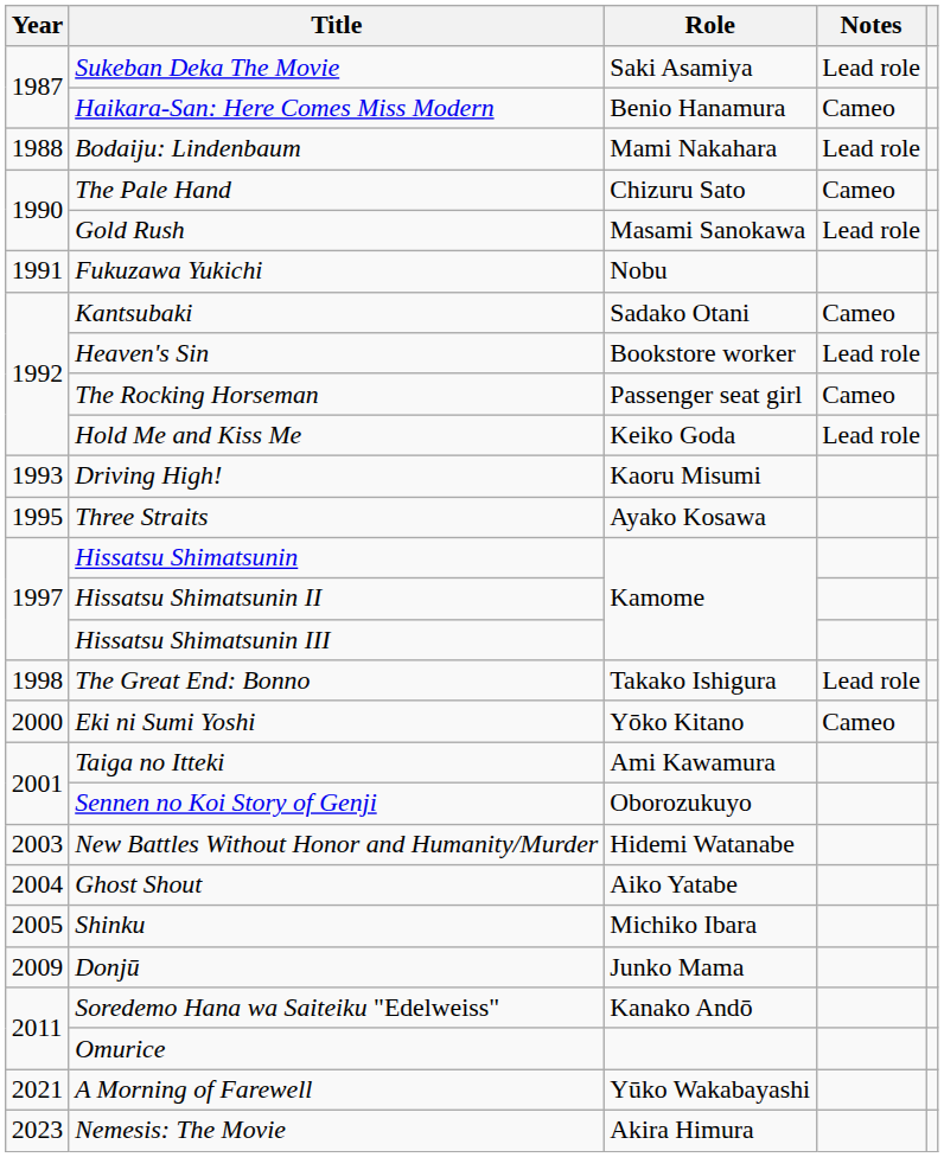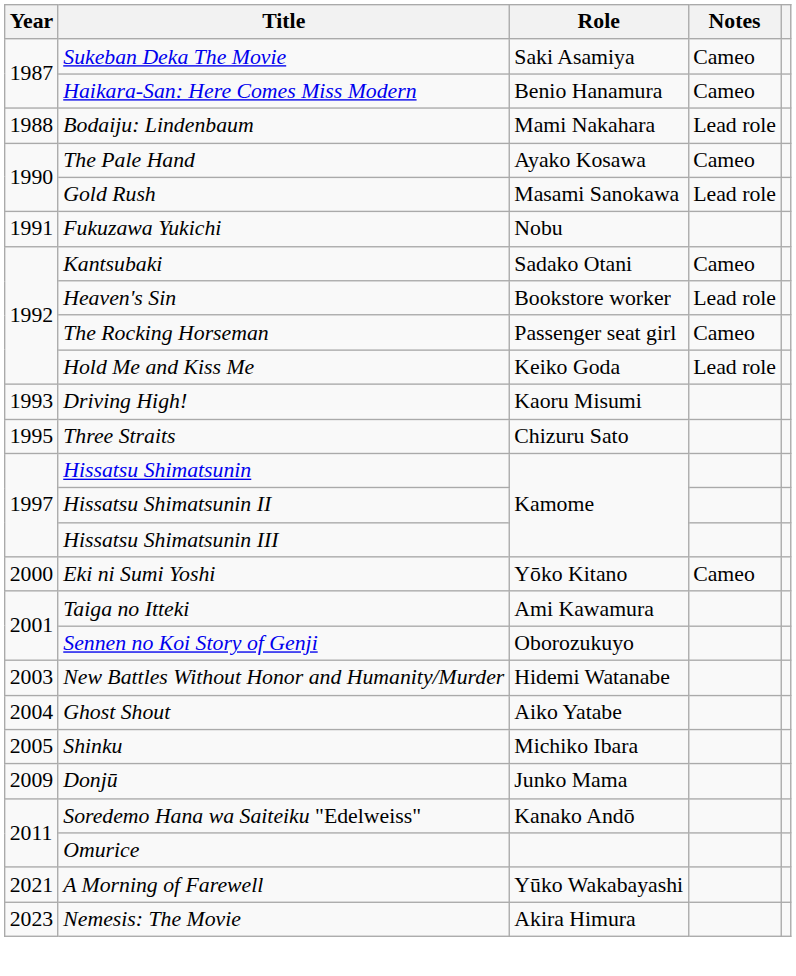Sukeban Deka The Movie | Notes: Lead role -> Cameo
The Pale Hand | Role: Chizuru Sato -> Ayako Kosawa
Three Straits | Role: Ayako Kosawa -> Chizuru Sato
- row: 1998 | The Great End: Bonno | Takako Ishigura | Lead role
